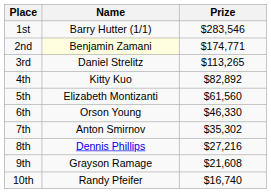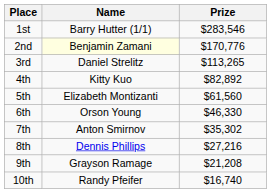2nd | Prize: $174,771 -> $170,776
9th | Prize: $21,608 -> $21,208
